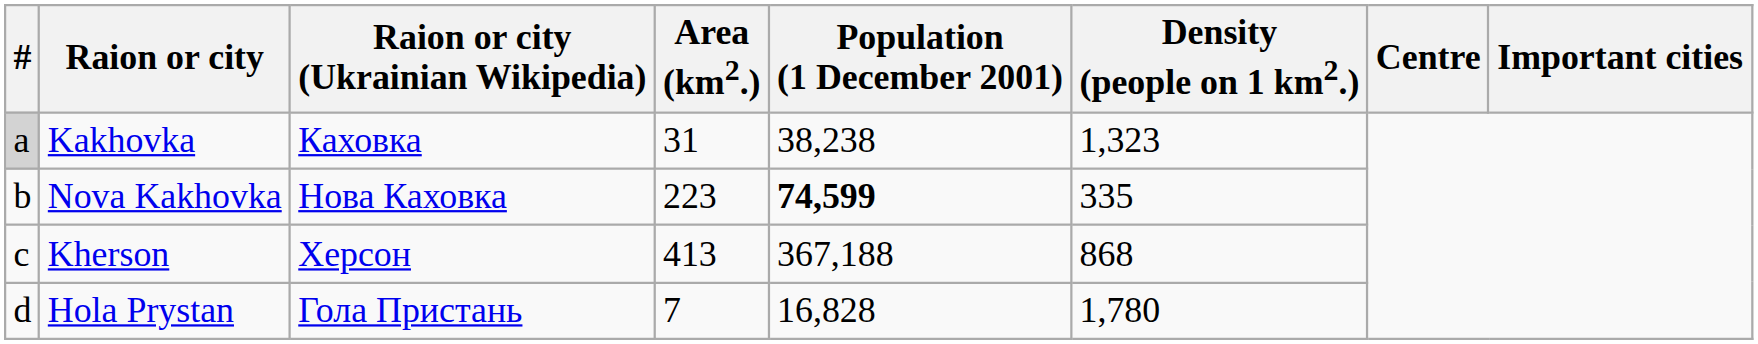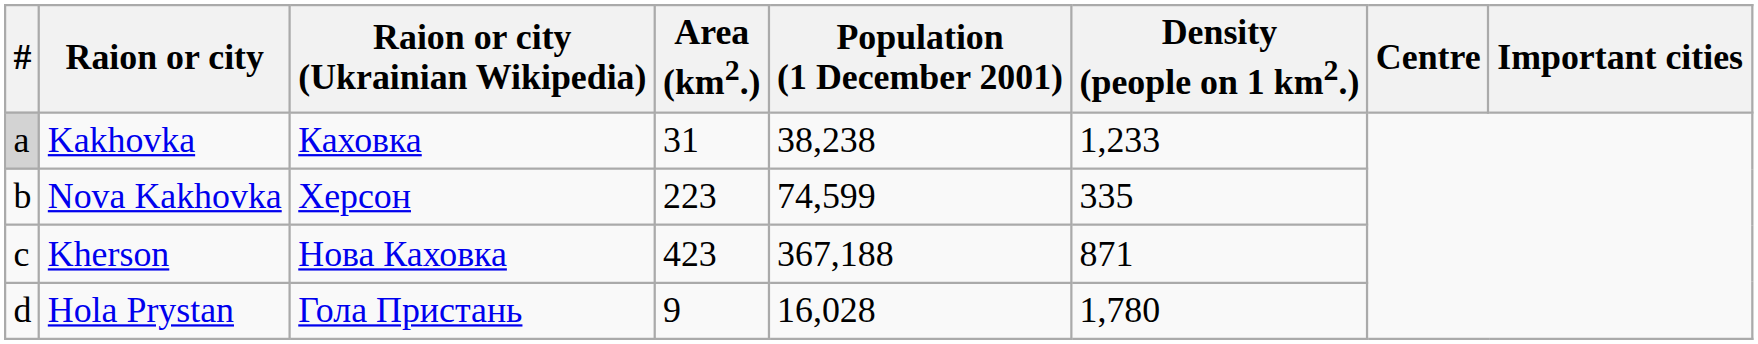Kakhovka | Density (people on 1 km2.): 1,323 -> 1,233
Nova Kakhovka | Raion or city (Ukrainian Wikipedia): Нова Каховка -> Херсон
Nova Kakhovka | Population (1 December 2001): bold -> normal
Kherson | Raion or city (Ukrainian Wikipedia): Херсон -> Нова Каховка
Kherson | Area (km2.): 413 -> 423
Kherson | Density (people on 1 km2.): 868 -> 871
Hola Prystan | Area (km2.): 7 -> 9
Hola Prystan | Population (1 December 2001): 16,828 -> 16,028
